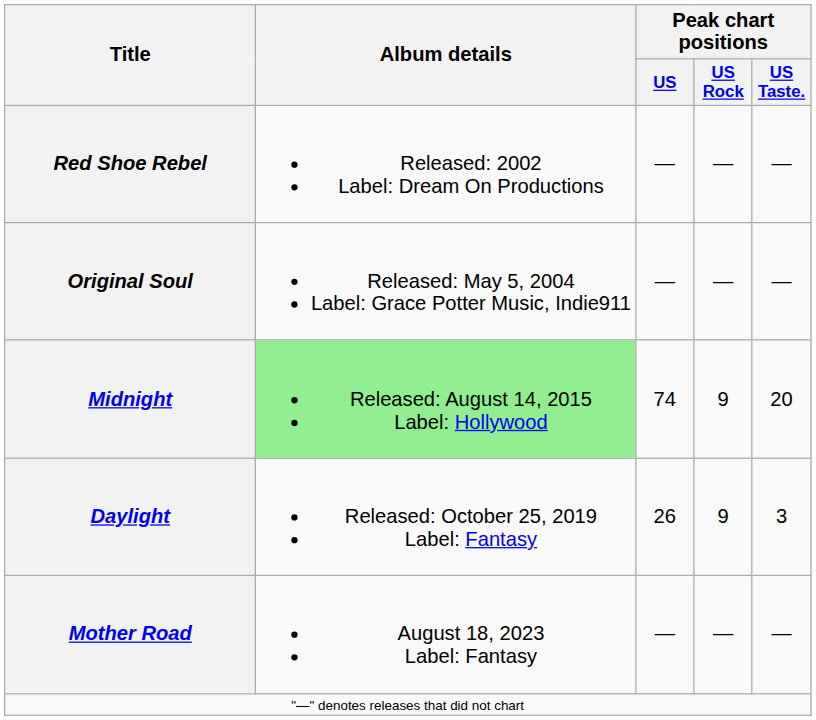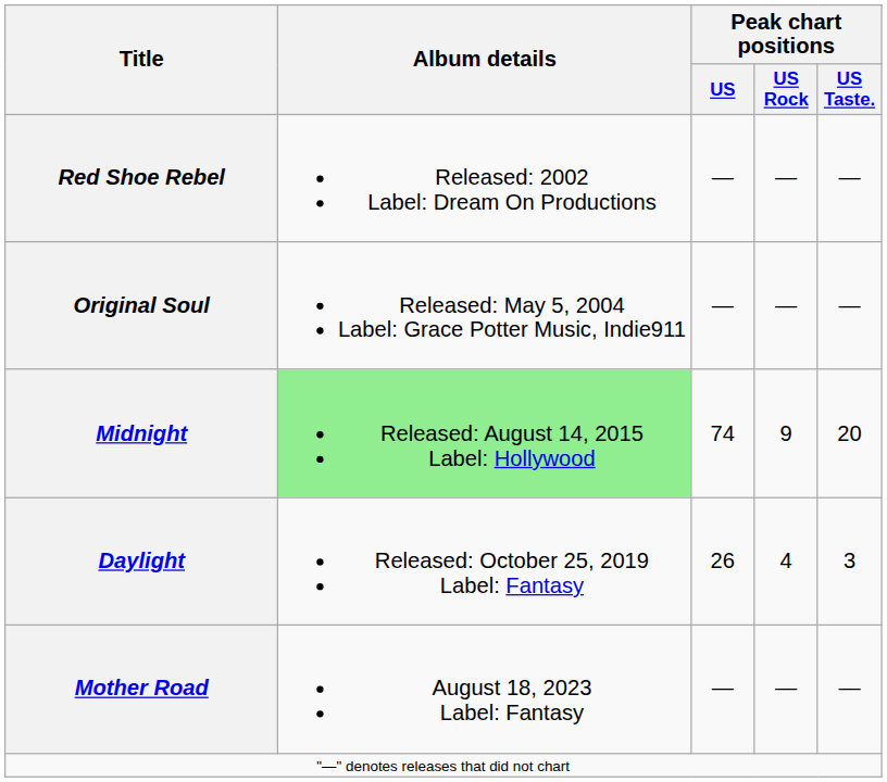Daylight | Peak chart positions / US Rock: 9 -> 4
